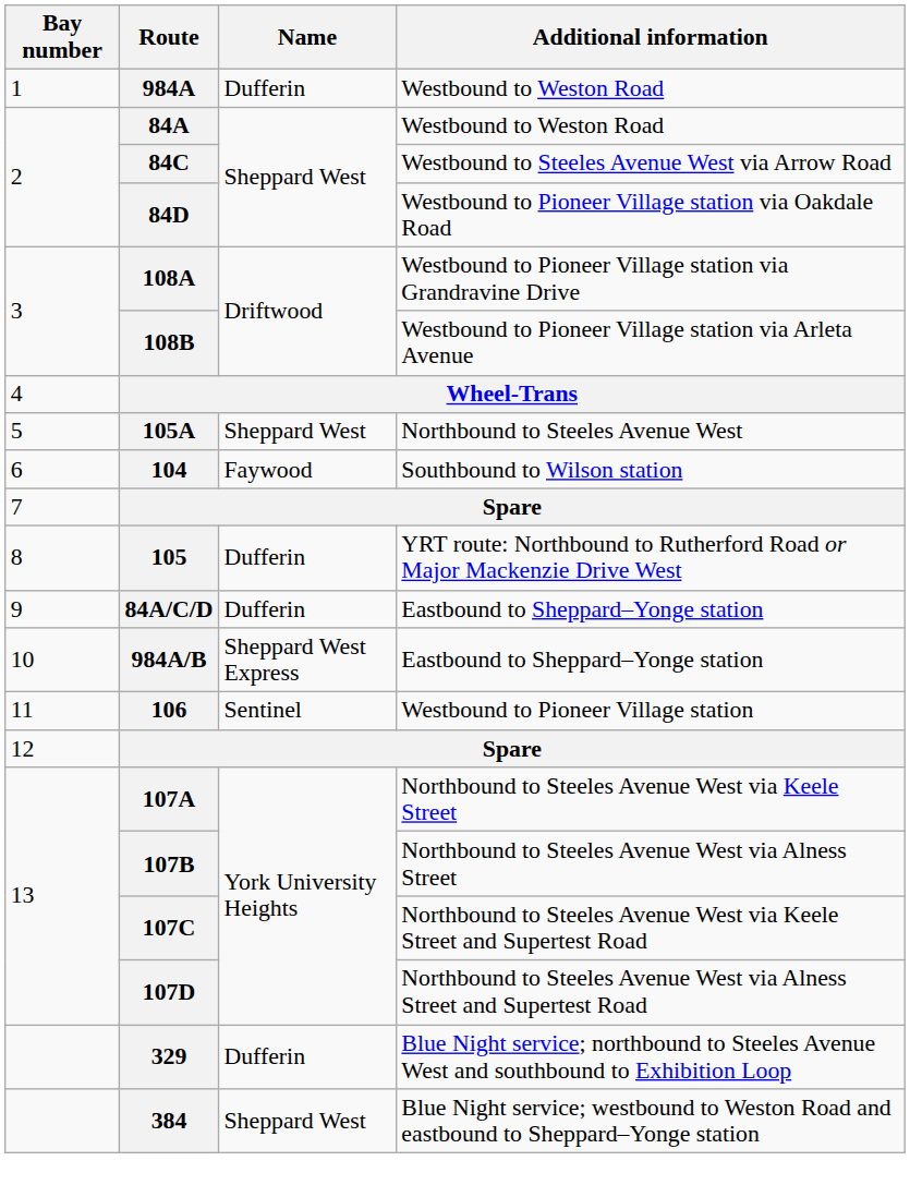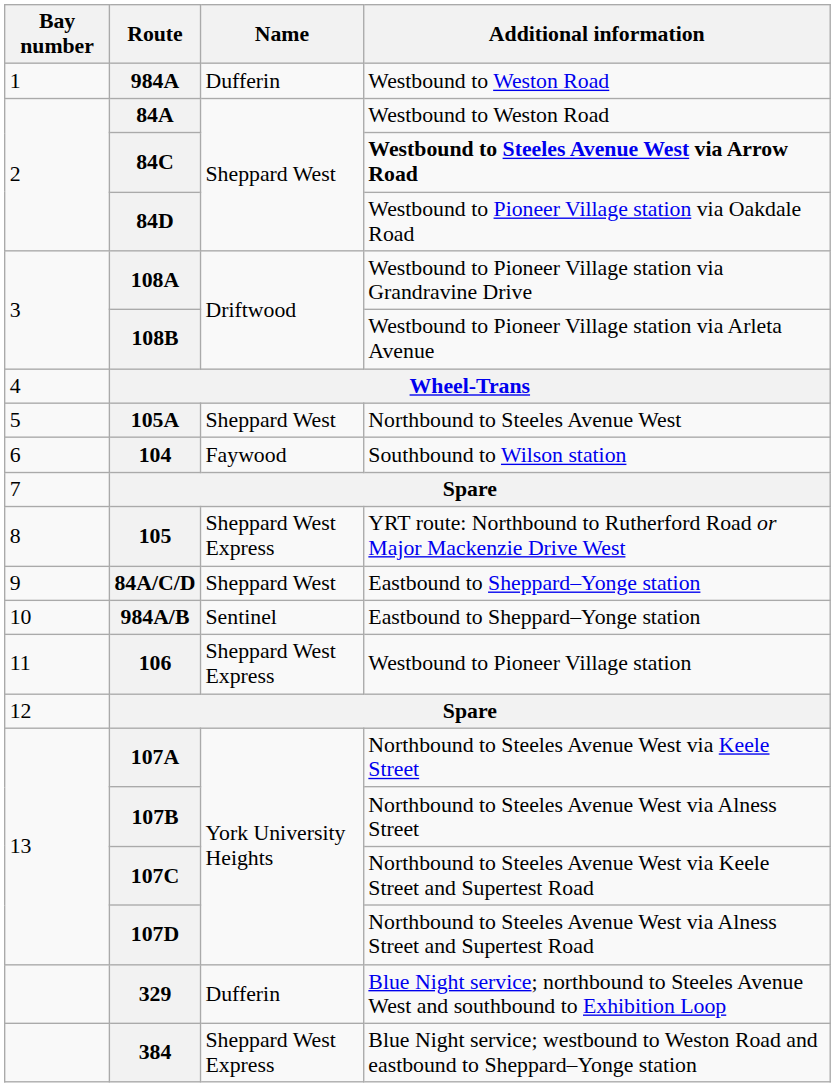84C | Additional information: normal -> bold
105 | Name: Dufferin -> Sheppard West Express
84A/C/D | Name: Dufferin -> Sheppard West
984A/B | Name: Sheppard West Express -> Sentinel
106 | Name: Sentinel -> Sheppard West Express
384 | Name: Sheppard West -> Sheppard West Express
